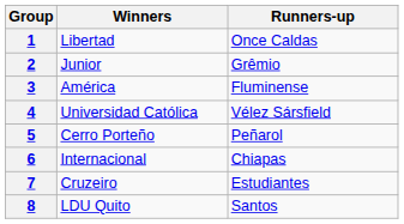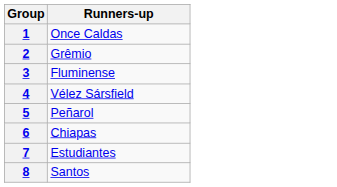- column: Winners | Libertad | Junior | América | Universidad Católica | Cerro Porteño | Internacional | Cruzeiro | LDU Quito
